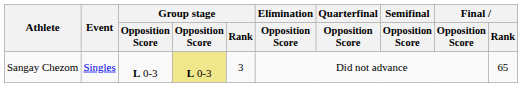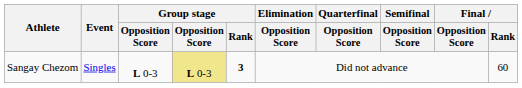Sangay Chezom | Group stage / Rank: normal -> bold
Sangay Chezom | Final / Rank: 65 -> 60
